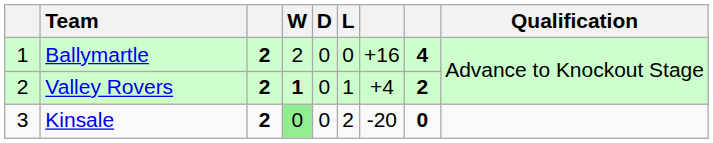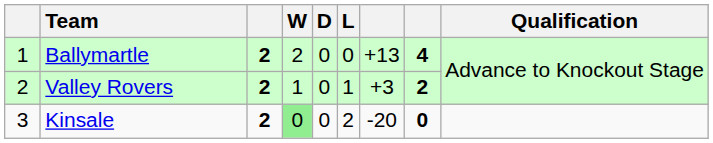Ballymartle | column 7: +16 -> +13
Valley Rovers | W: bold -> normal
Valley Rovers | column 7: +4 -> +3
